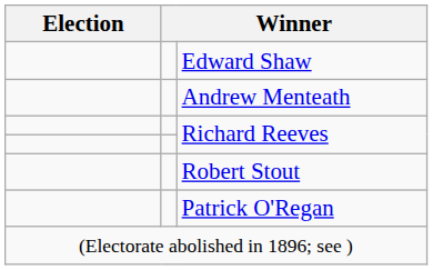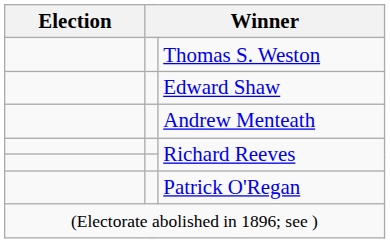+ row: Thomas S. Weston
- row: Robert Stout
